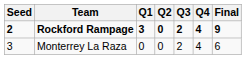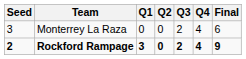rows swapped: Monterrey La Raza <-> Rockford Rampage
